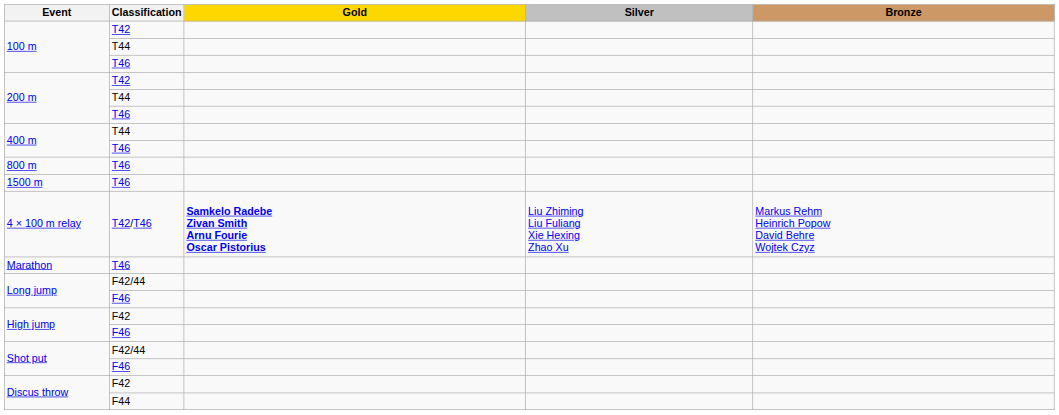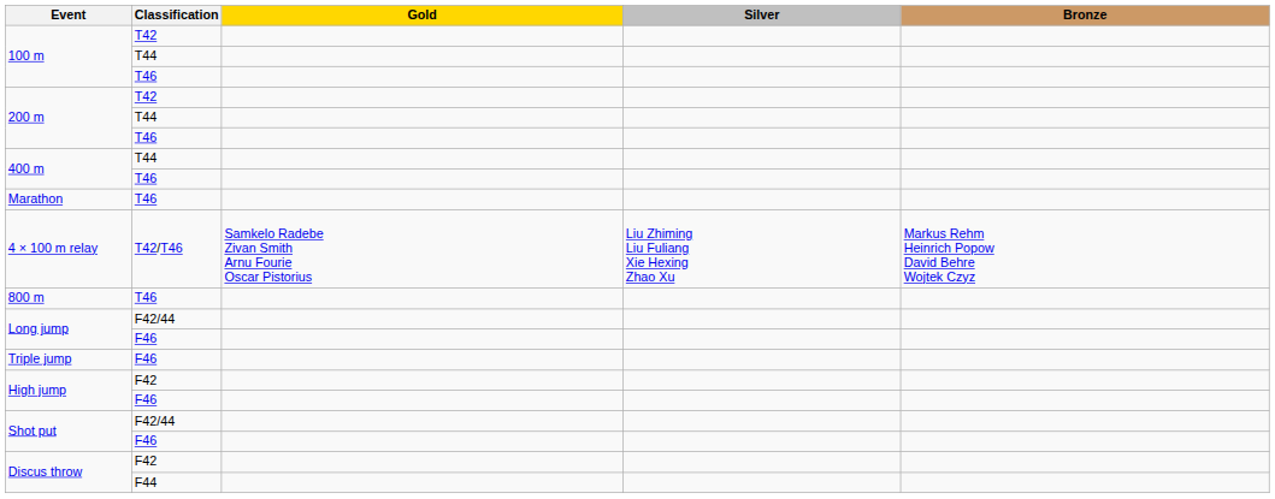rows swapped: 800 m <-> Marathon
- row: 1500 m | T46
4 × 100 m relay | Gold: bold -> normal
+ row: Triple jump | F46
